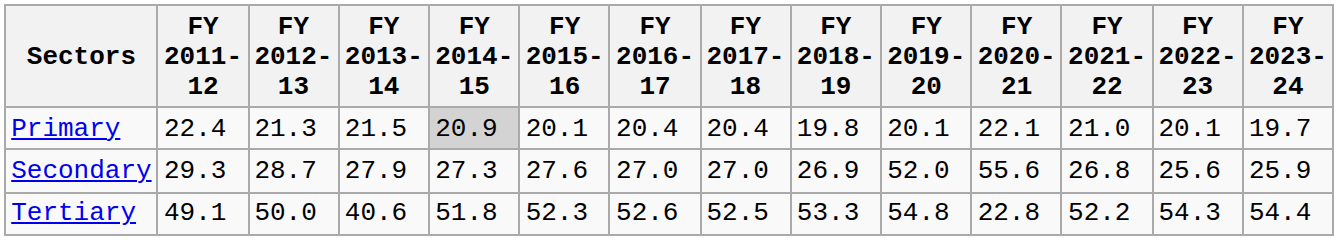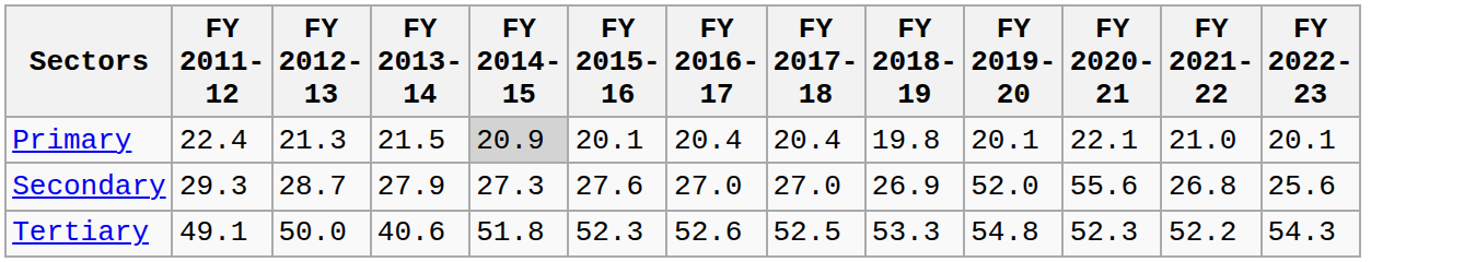- column: FY 2023-24 | 19.7 | 25.9 | 54.4
Tertiary | FY 2020-21: 22.8 -> 52.3
